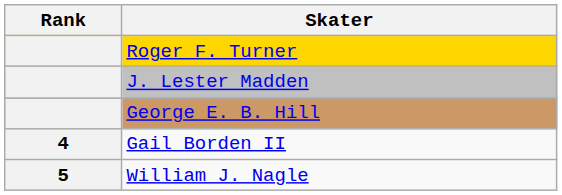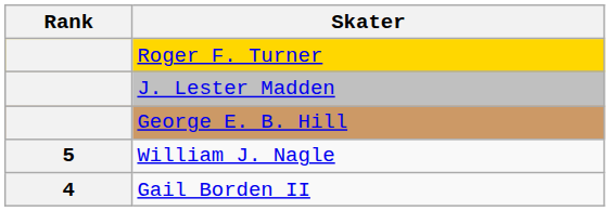rows swapped: Gail Borden II <-> William J. Nagle
